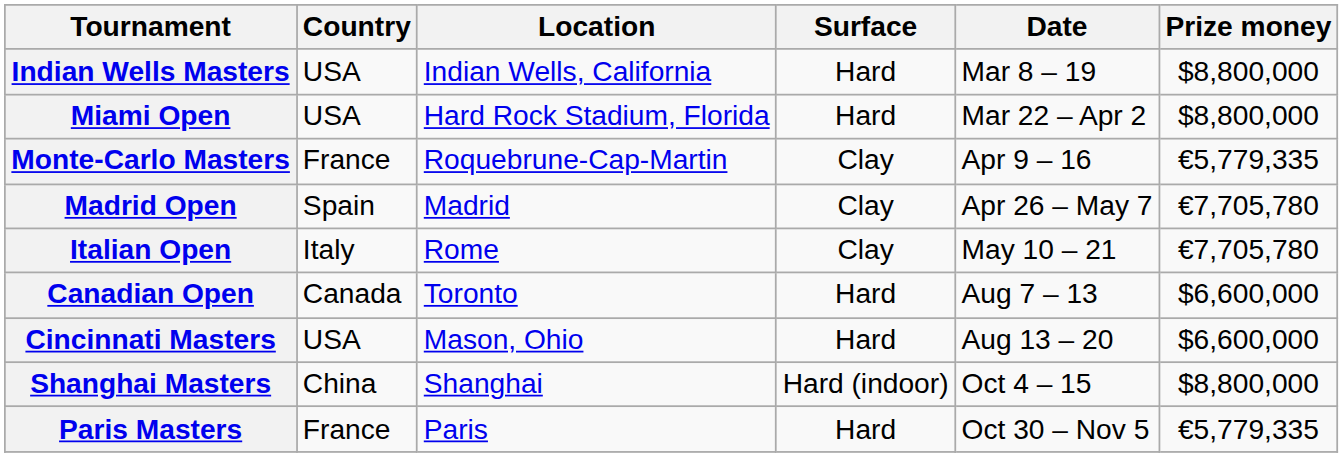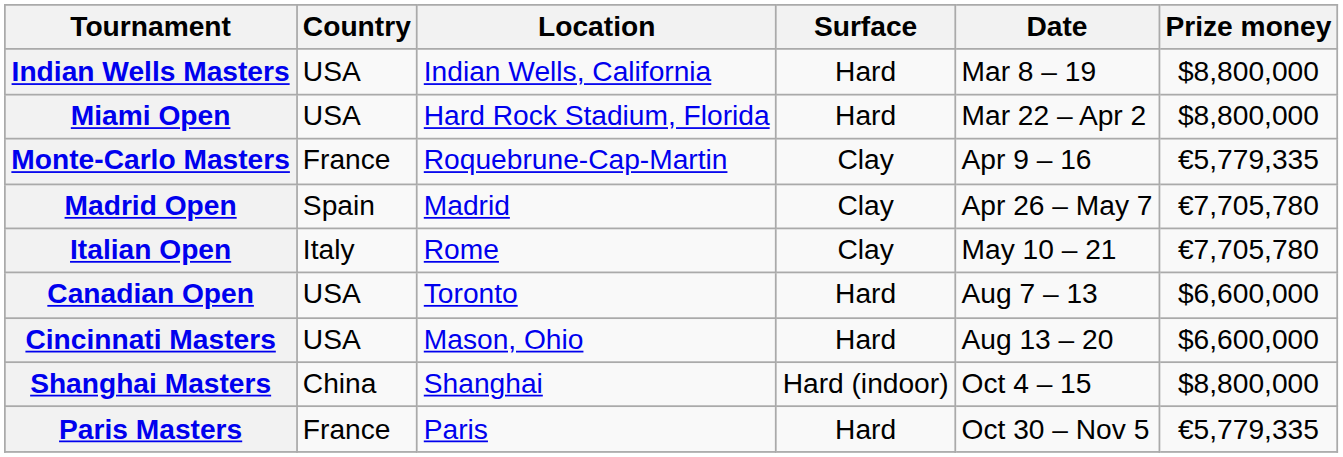Canadian Open | Country: Canada -> USA
